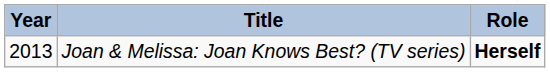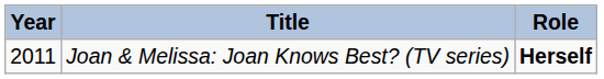Joan & Melissa: Joan Knows Best? (TV series) | Year: 2013 -> 2011
